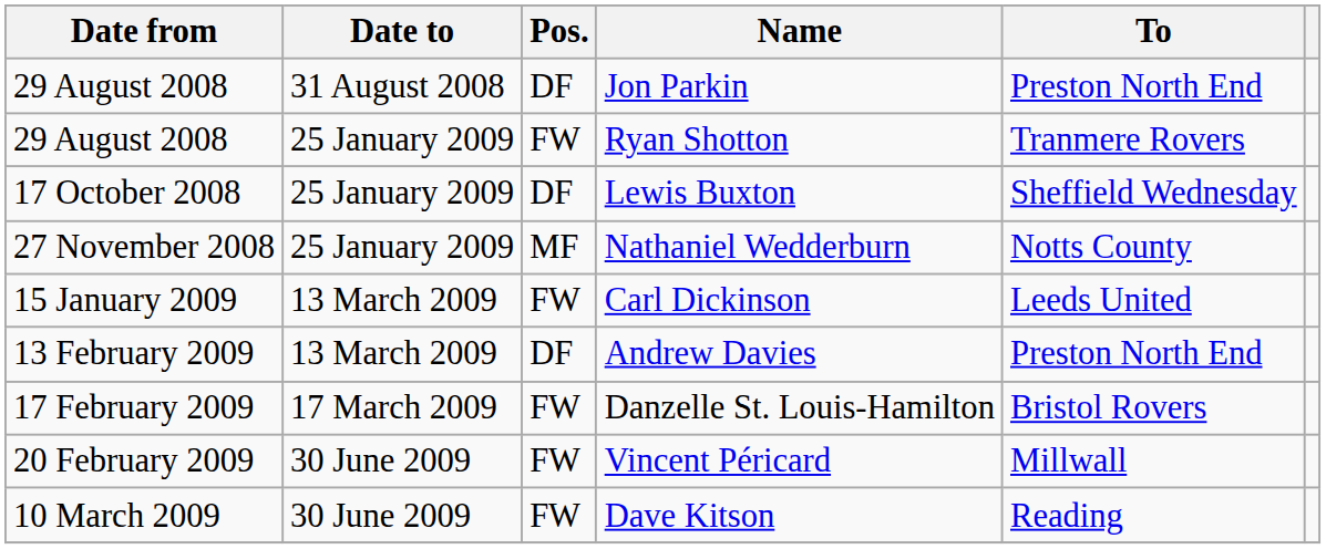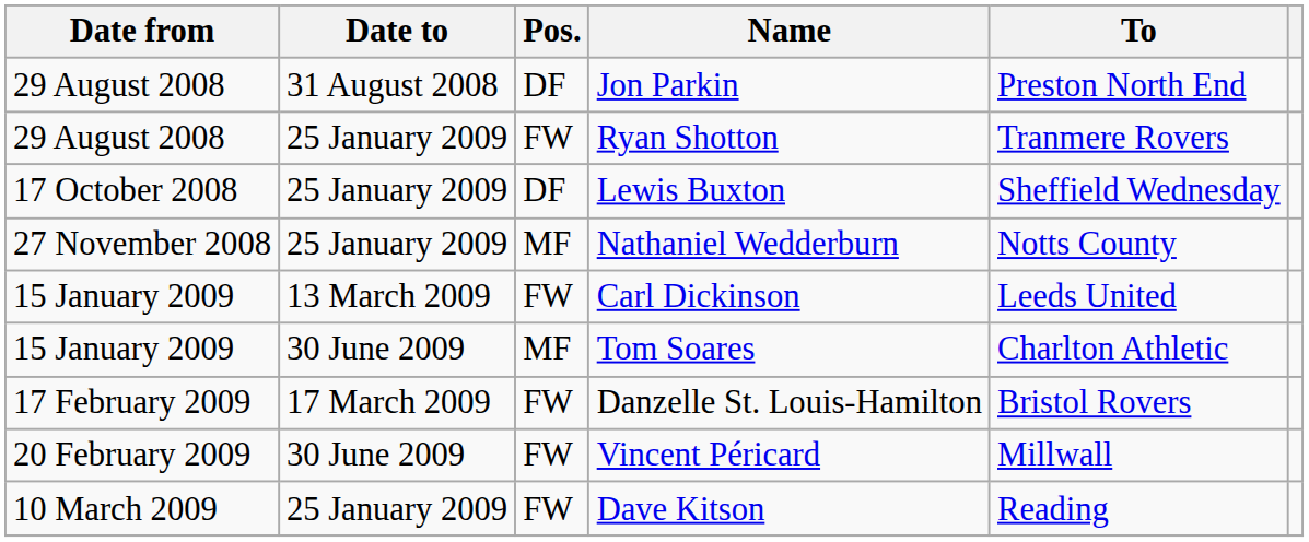+ row: 15 January 2009 | 30 June 2009 | MF | Tom Soares | Charlton Athletic
- row: 13 February 2009 | 13 March 2009 | DF | Andrew Davies | Preston North End
Dave Kitson | Date to: 30 June 2009 -> 25 January 2009
